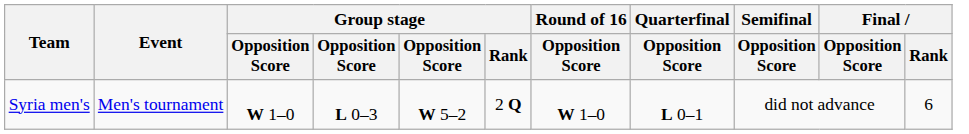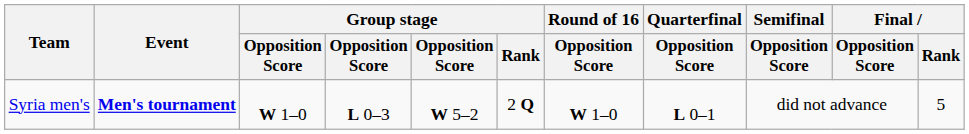Syria men's | Event: normal -> bold
Syria men's | Final / Rank: 6 -> 5
